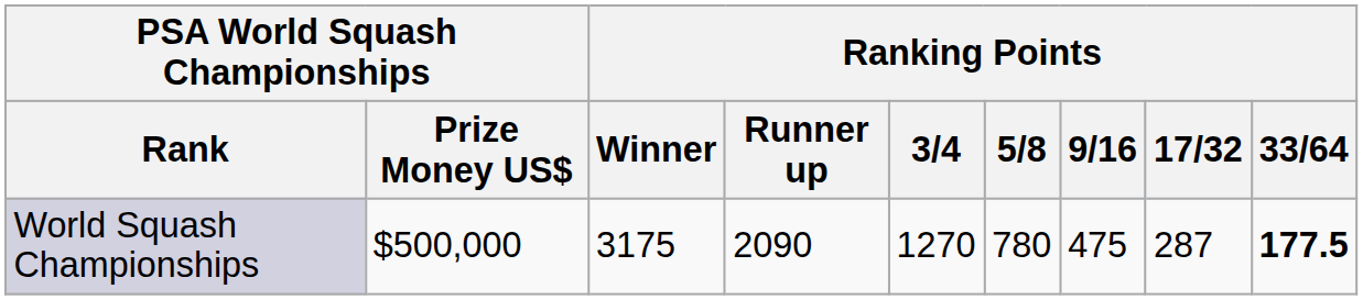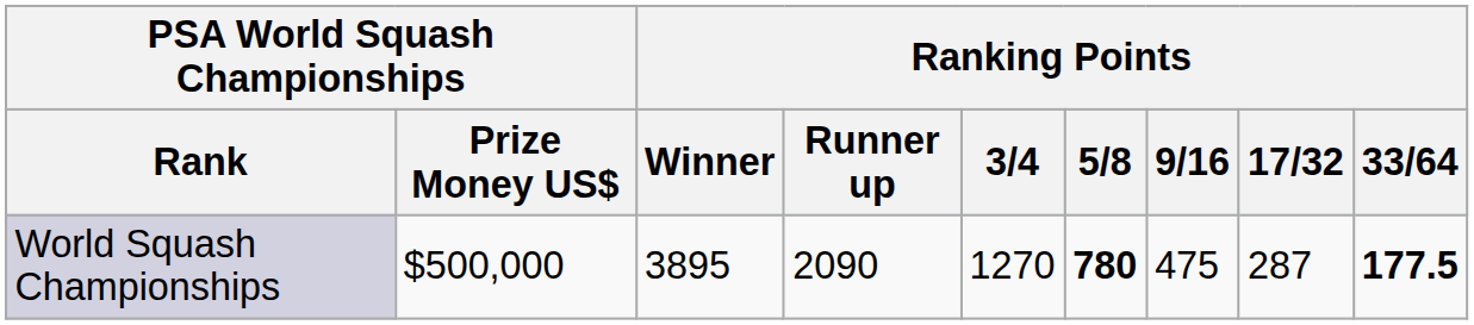World Squash Championships | Ranking Points / Winner: 3175 -> 3895
World Squash Championships | Ranking Points / 5/8: normal -> bold
